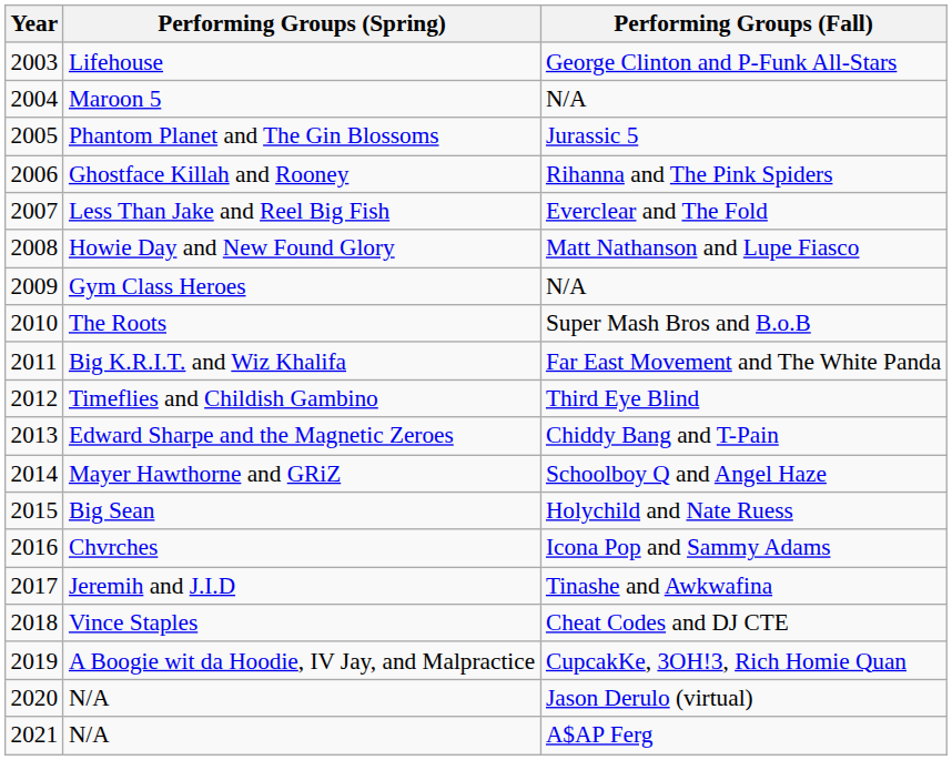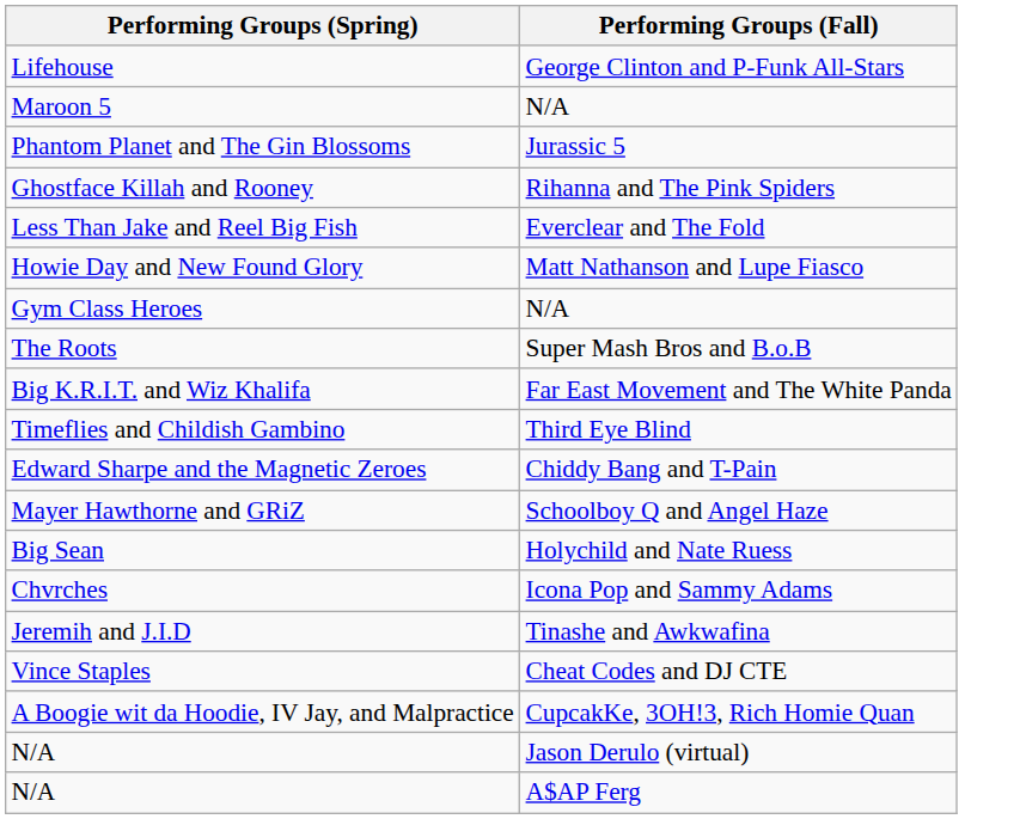- column: Year | 2003 | 2004 | 2005 | 2006 | 2007 | 2008 | 2009 | 2010 | 2011 | 2012 | 2013 | 2014 | 2015 | 2016 | 2017 | 2018 | 2019 | 2020 | 2021
